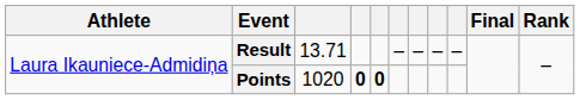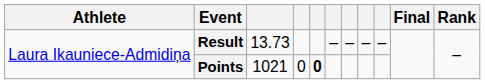Result | column 3: 13.71 -> 13.73
Points | column 3: 1020 -> 1021
Points | column 4: bold -> normal
